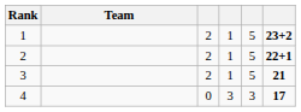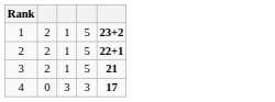- column: Team
